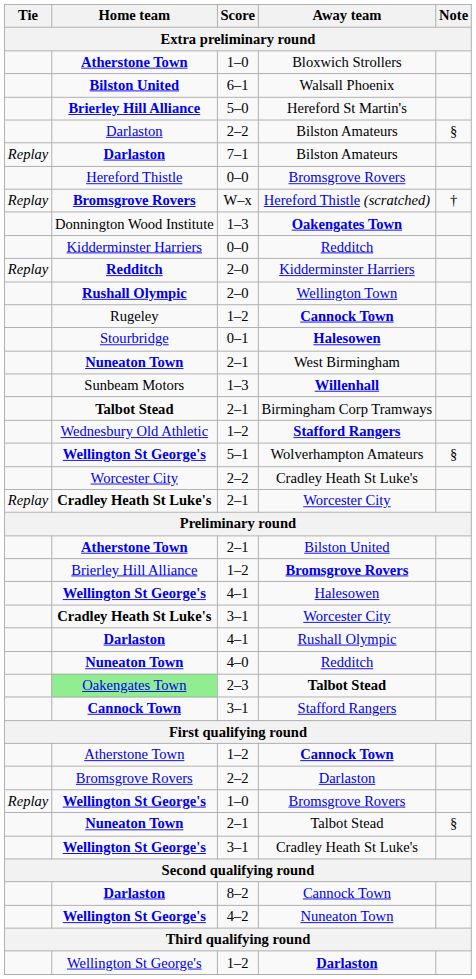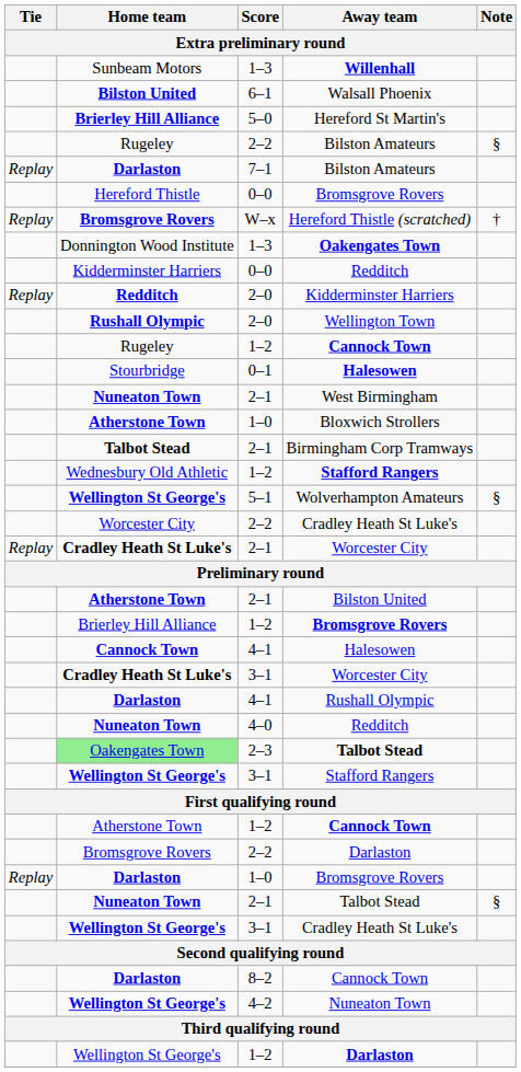rows swapped: Bloxwich Strollers <-> Willenhall
2–2 / Bilston Amateurs | Home team: Darlaston -> Rugeley
4–1 / Halesowen | Home team: Wellington St George's -> Cannock Town
3–1 / Stafford Rangers | Home team: Cannock Town -> Wellington St George's
1–0 / Bromsgrove Rovers | Home team: Wellington St George's -> Darlaston
